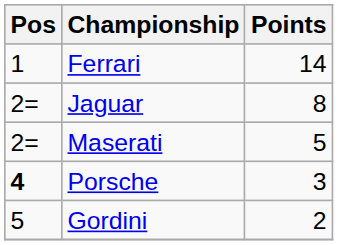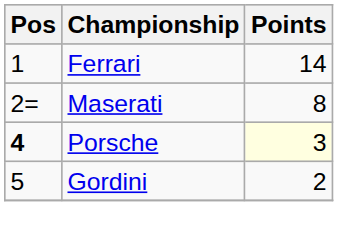- row: 2= | Jaguar | 8
Maserati | Points: 5 -> 8
Porsche | Points: no background -> lightyellow background
